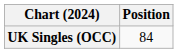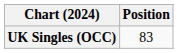UK Singles (OCC) | Position: 84 -> 83
